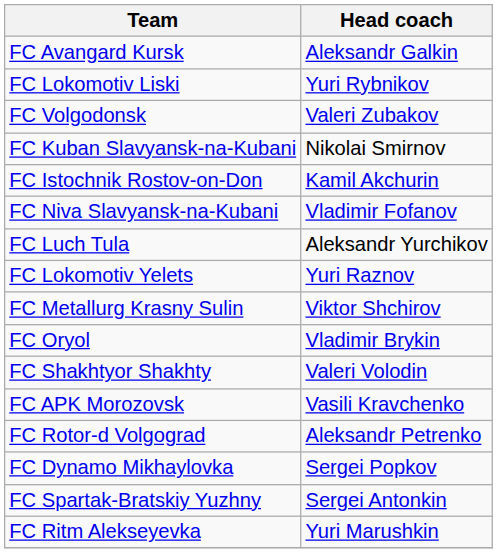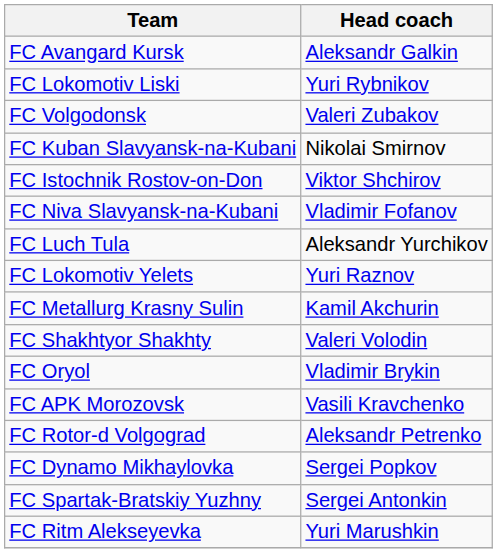FC Istochnik Rostov-on-Don | Head coach: Kamil Akchurin -> Viktor Shchirov
FC Metallurg Krasny Sulin | Head coach: Viktor Shchirov -> Kamil Akchurin
rows swapped: FC Oryol <-> FC Shakhtyor Shakhty
